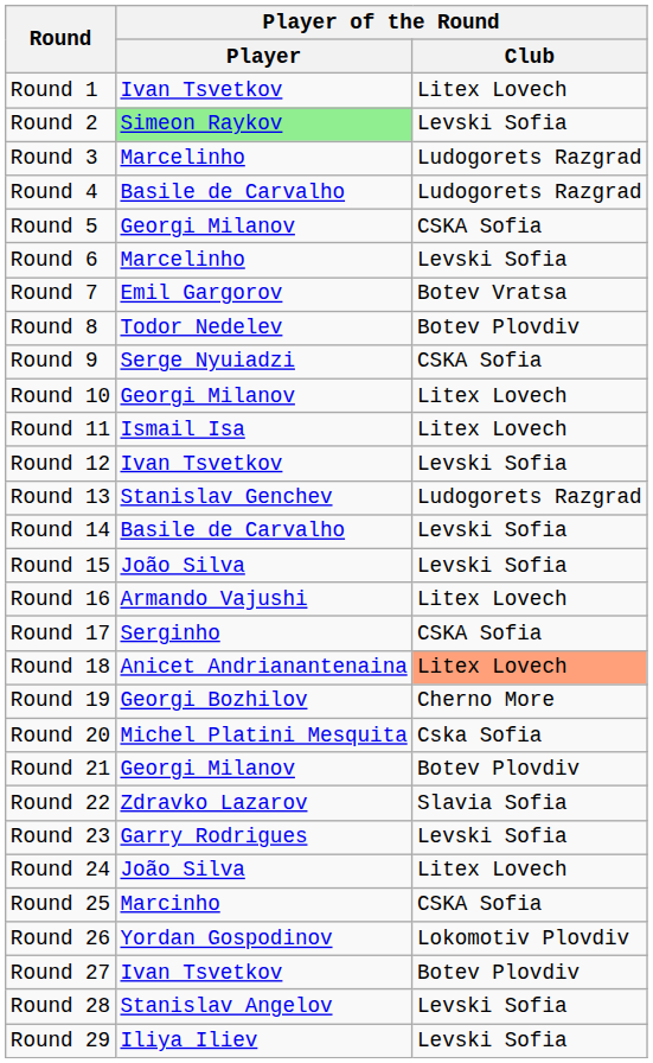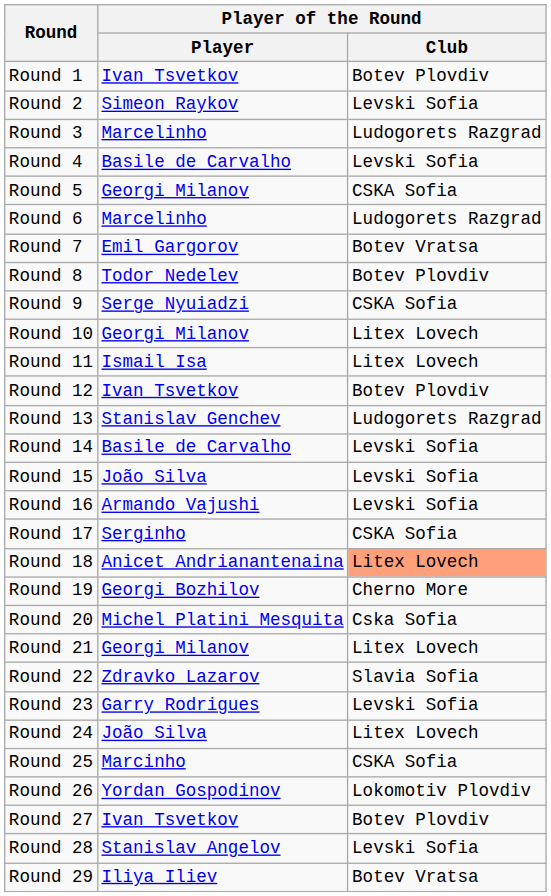Round 1 | Player of the Round / Club: Litex Lovech -> Botev Plovdiv
Round 2 | Player of the Round / Player: lightgreen background -> no background
Round 4 | Player of the Round / Club: Ludogorets Razgrad -> Levski Sofia
Round 6 | Player of the Round / Club: Levski Sofia -> Ludogorets Razgrad
Round 12 | Player of the Round / Club: Levski Sofia -> Botev Plovdiv
Round 16 | Player of the Round / Club: Litex Lovech -> Levski Sofia
Round 21 | Player of the Round / Club: Botev Plovdiv -> Litex Lovech
Round 29 | Player of the Round / Club: Levski Sofia -> Botev Vratsa
